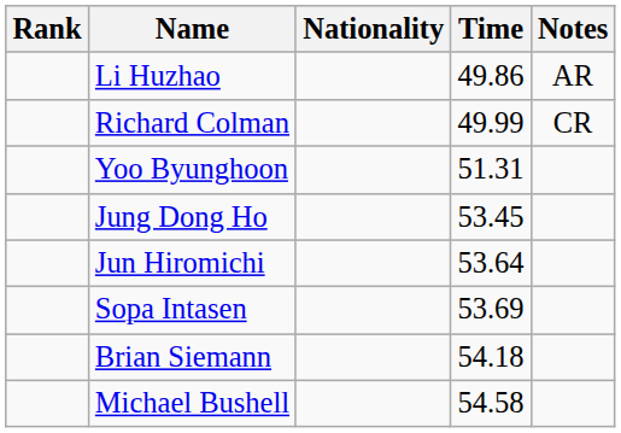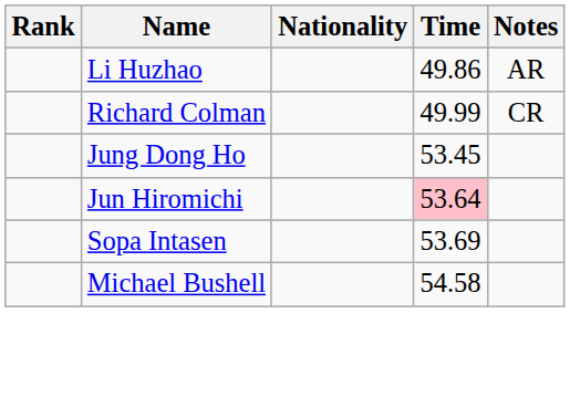- row: Yoo Byunghoon | 51.31
Jun Hiromichi | Time: no background -> pink background
- row: Brian Siemann | 54.18
